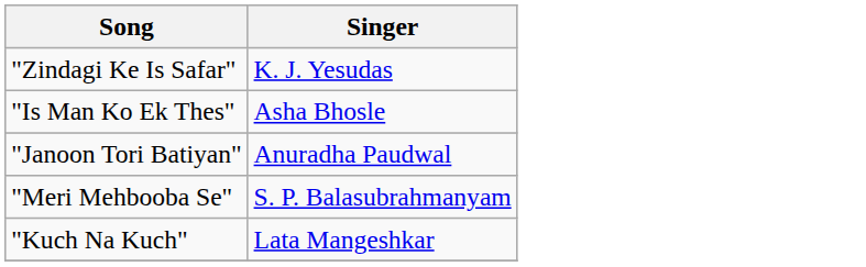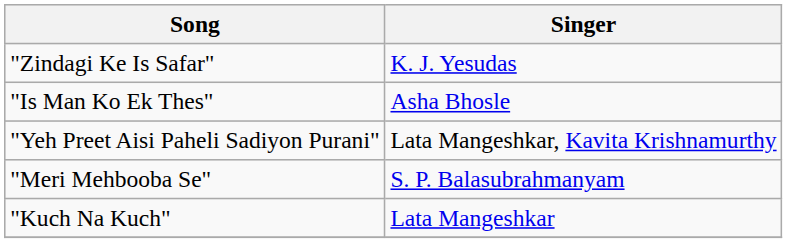+ row: "Yeh Preet Aisi Paheli Sadiyon Purani" | Lata Mangeshkar, Kavita Krishnamurthy
- row: "Janoon Tori Batiyan" | Anuradha Paudwal
